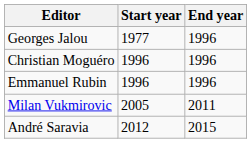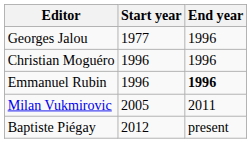Emmanuel Rubin | End year: normal -> bold
- row: André Saravia | 2012 | 2015
+ row: Baptiste Piégay | 2012 | present
